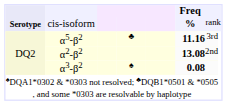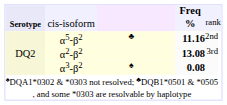α5-β2 | column 8: 3rd -> 2nd
α2-β2 | column 8: 2nd -> 3rd
